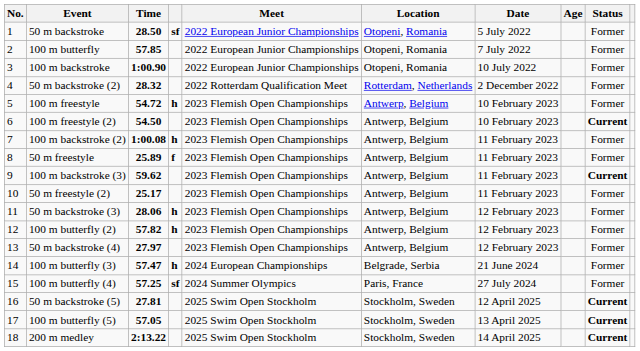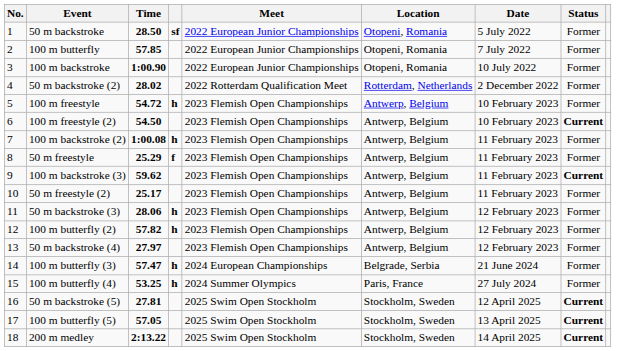- column: Age
50 m backstroke (2) | Time: 28.32 -> 28.02
50 m freestyle | Time: 25.89 -> 25.29
100 m butterfly (4) | Time: 57.25 -> 53.25
100 m butterfly (4) | column 4: sf -> h
